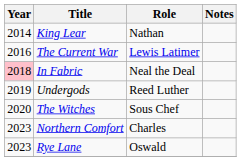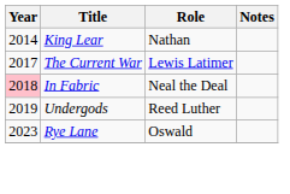The Current War | Year: 2016 -> 2017
- row: 2020 | The Witches | Sous Chef
- row: 2023 | Northern Comfort | Charles
